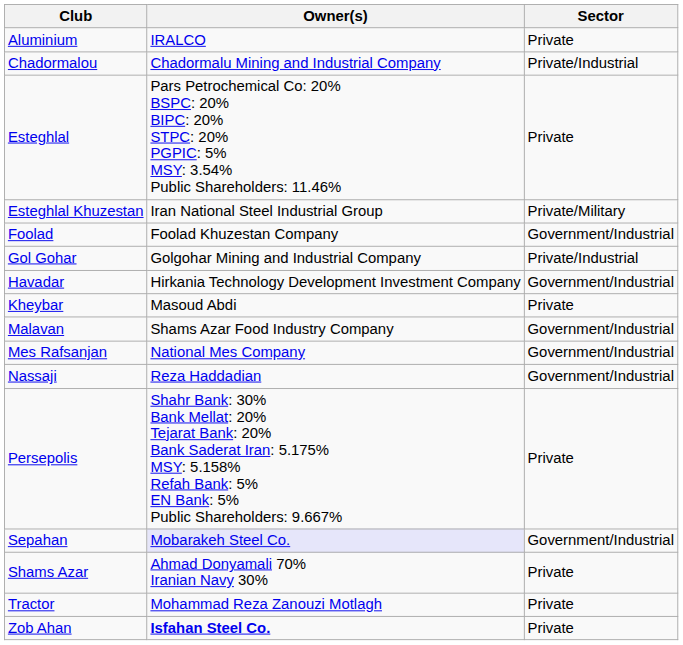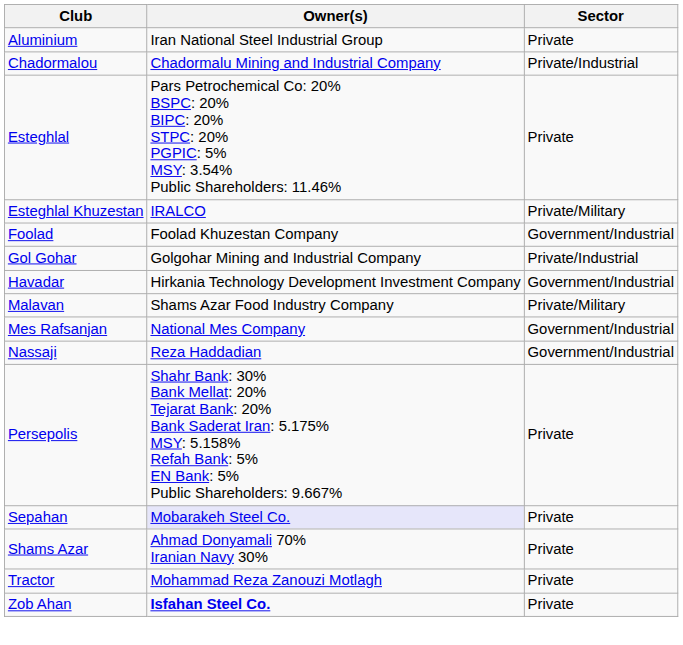Aluminium | Owner(s): IRALCO -> Iran National Steel Industrial Group
Esteghlal Khuzestan | Owner(s): Iran National Steel Industrial Group -> IRALCO
- row: Kheybar | Masoud Abdi | Private
Malavan | Sector: Government/Industrial -> Private/Military
Sepahan | Sector: Government/Industrial -> Private
